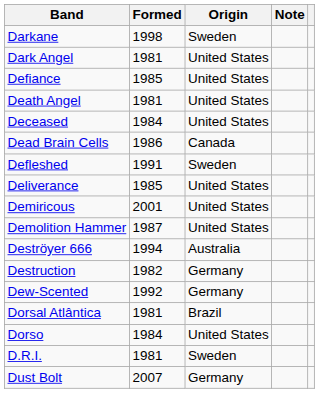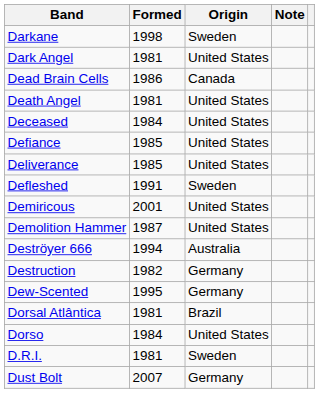rows swapped: Dead Brain Cells <-> Defiance
rows swapped: Defleshed <-> Deliverance
Dew-Scented | Formed: 1992 -> 1995
